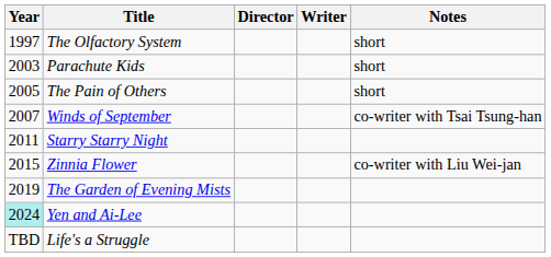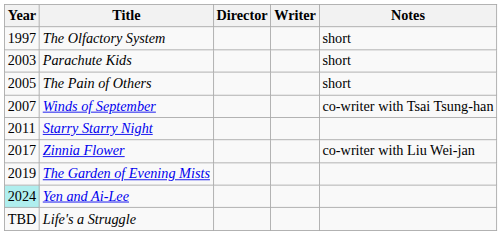Zinnia Flower | Year: 2015 -> 2017
